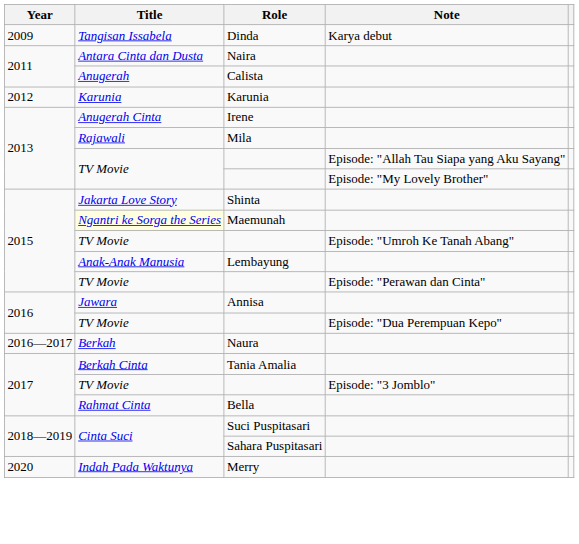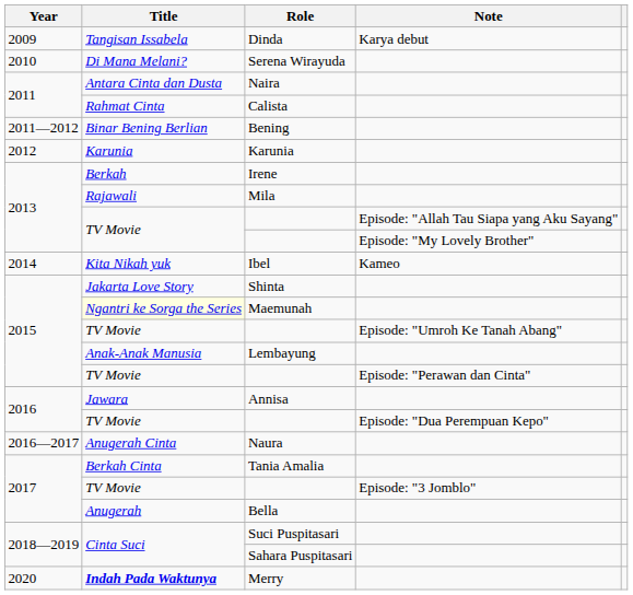+ row: 2010 | Di Mana Melani? | Serena Wirayuda
Calista | Title: Anugerah -> Rahmat Cinta
+ row: 2011—2012 | Binar Bening Berlian | Bening
Irene | Title: Anugerah Cinta -> Berkah
+ row: 2014 | Kita Nikah yuk | Ibel | Kameo
Naura | Title: Berkah -> Anugerah Cinta
Bella | Title: Rahmat Cinta -> Anugerah
Merry | Title: normal -> bold
